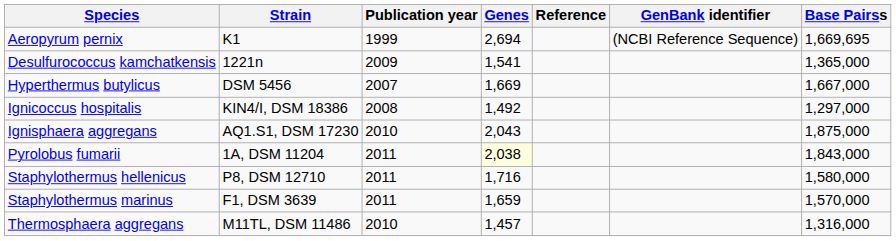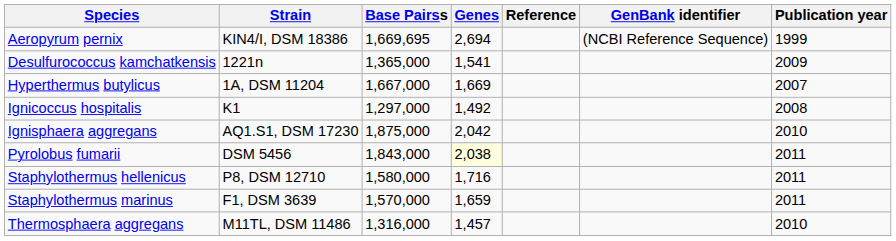columns swapped: Base Pairss <-> Publication year
Aeropyrum pernix | Strain: K1 -> KIN4/I, DSM 18386
Hyperthermus butylicus | Strain: DSM 5456 -> 1A, DSM 11204
Ignicoccus hospitalis | Strain: KIN4/I, DSM 18386 -> K1
Ignisphaera aggregans | Genes: 2,043 -> 2,042
Pyrolobus fumarii | Strain: 1A, DSM 11204 -> DSM 5456
